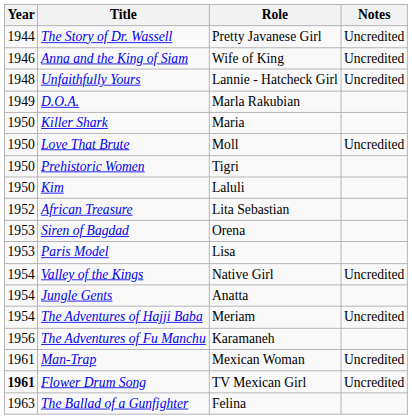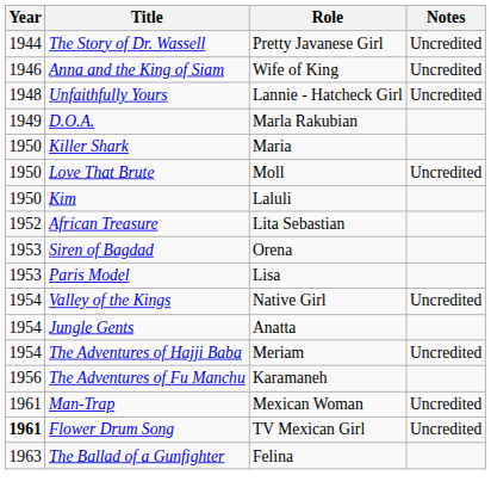- row: 1950 | Prehistoric Women | Tigri
